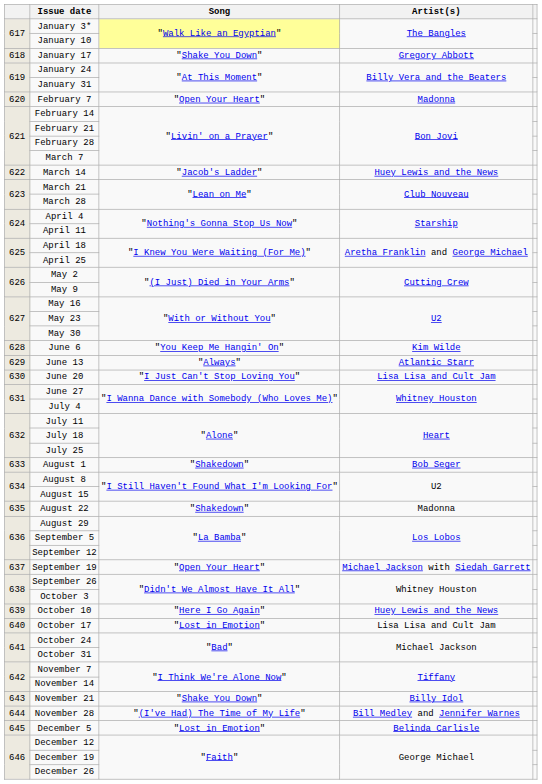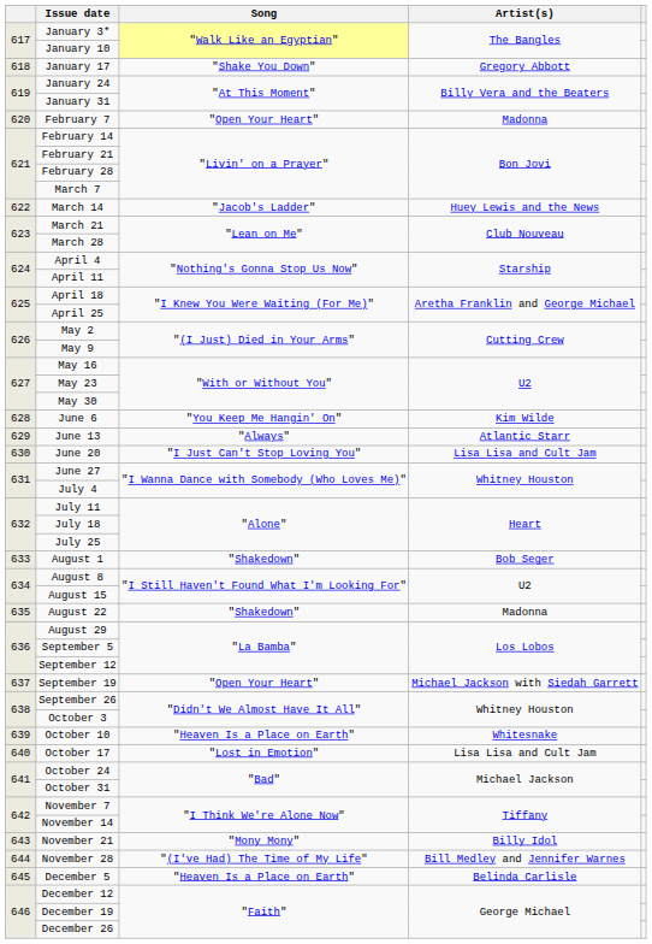October 10 | Song: "Here I Go Again" -> "Heaven Is a Place on Earth"
October 10 | Artist(s): Huey Lewis and the News -> Whitesnake
November 21 | Song: "Shake You Down" -> "Mony Mony"
December 5 | Song: "Lost in Emotion" -> "Heaven Is a Place on Earth"
